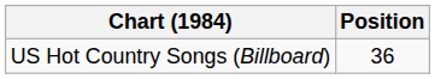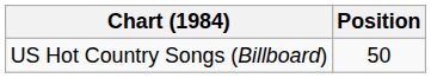US Hot Country Songs (Billboard) | Position: 36 -> 50
